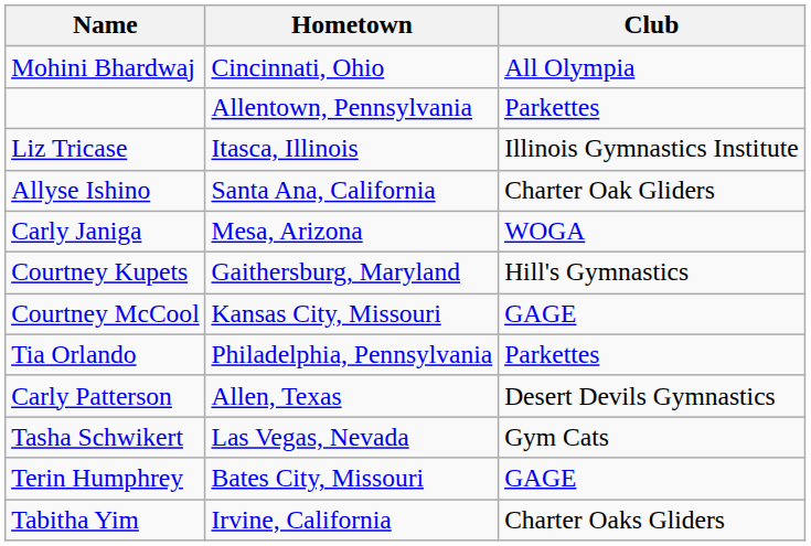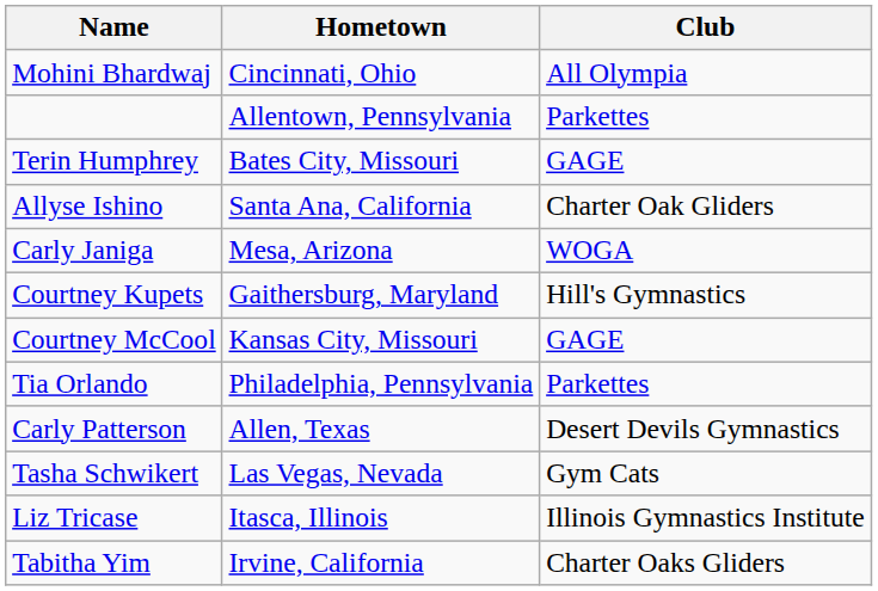rows swapped: Terin Humphrey <-> Liz Tricase
